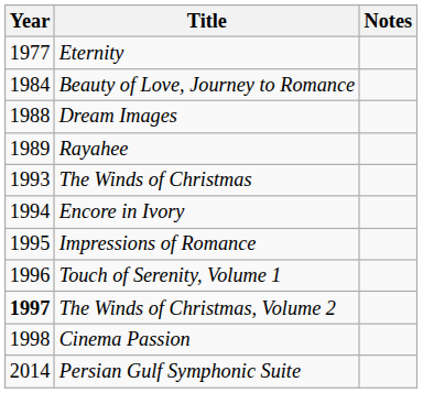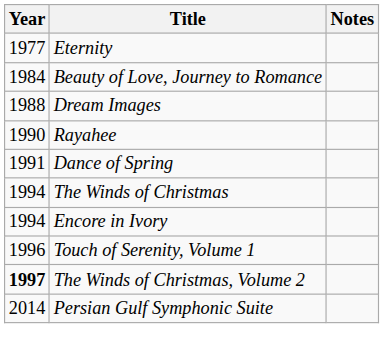Rayahee | Year: 1989 -> 1990
+ row: 1991 | Dance of Spring
The Winds of Christmas | Year: 1993 -> 1994
- row: 1995 | Impressions of Romance
- row: 1998 | Cinema Passion
